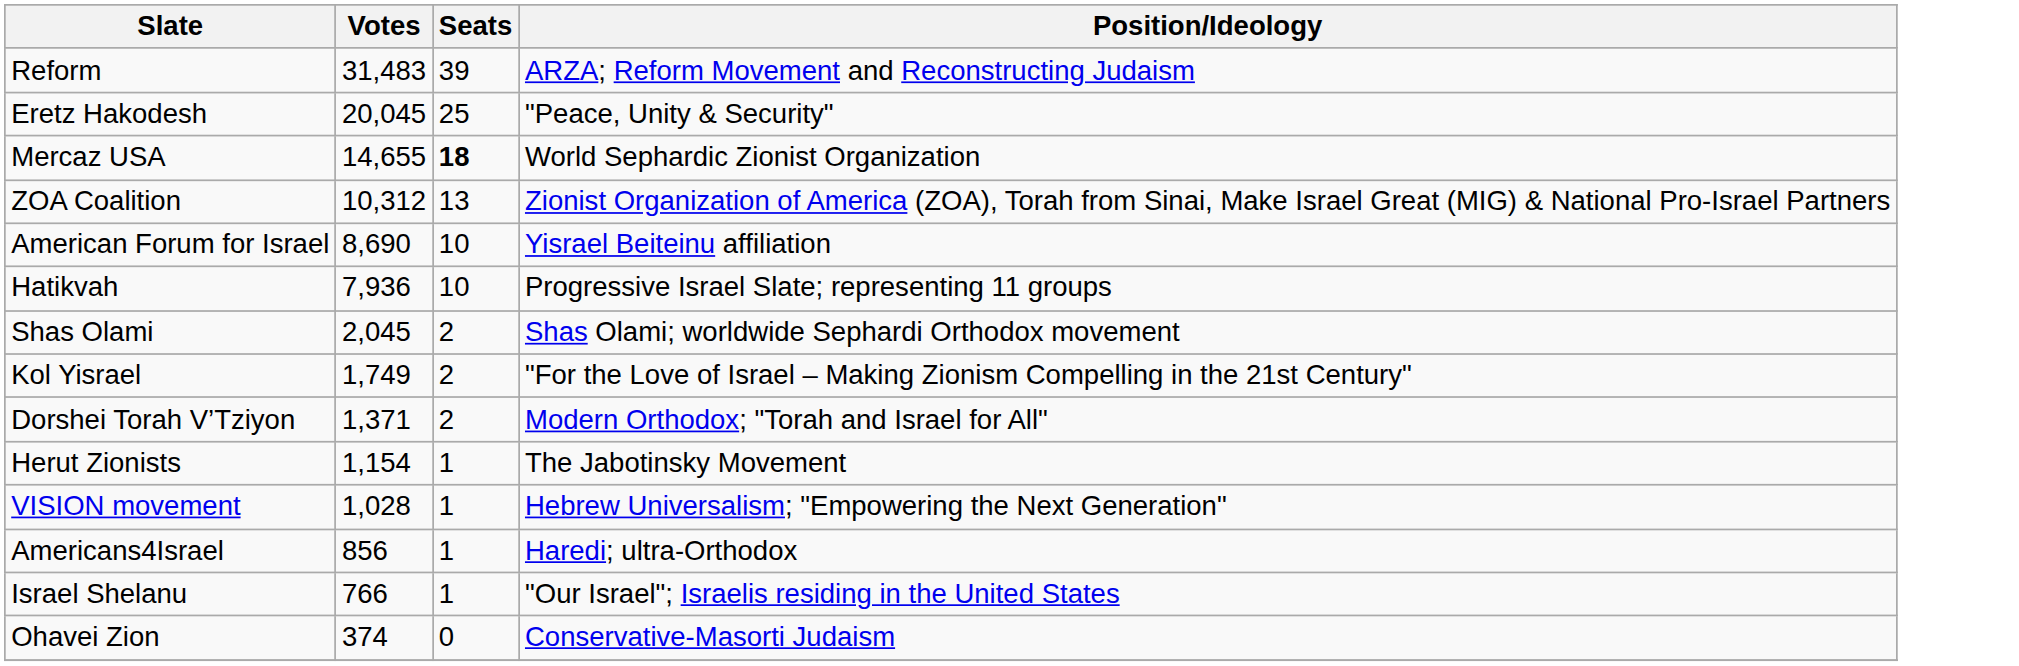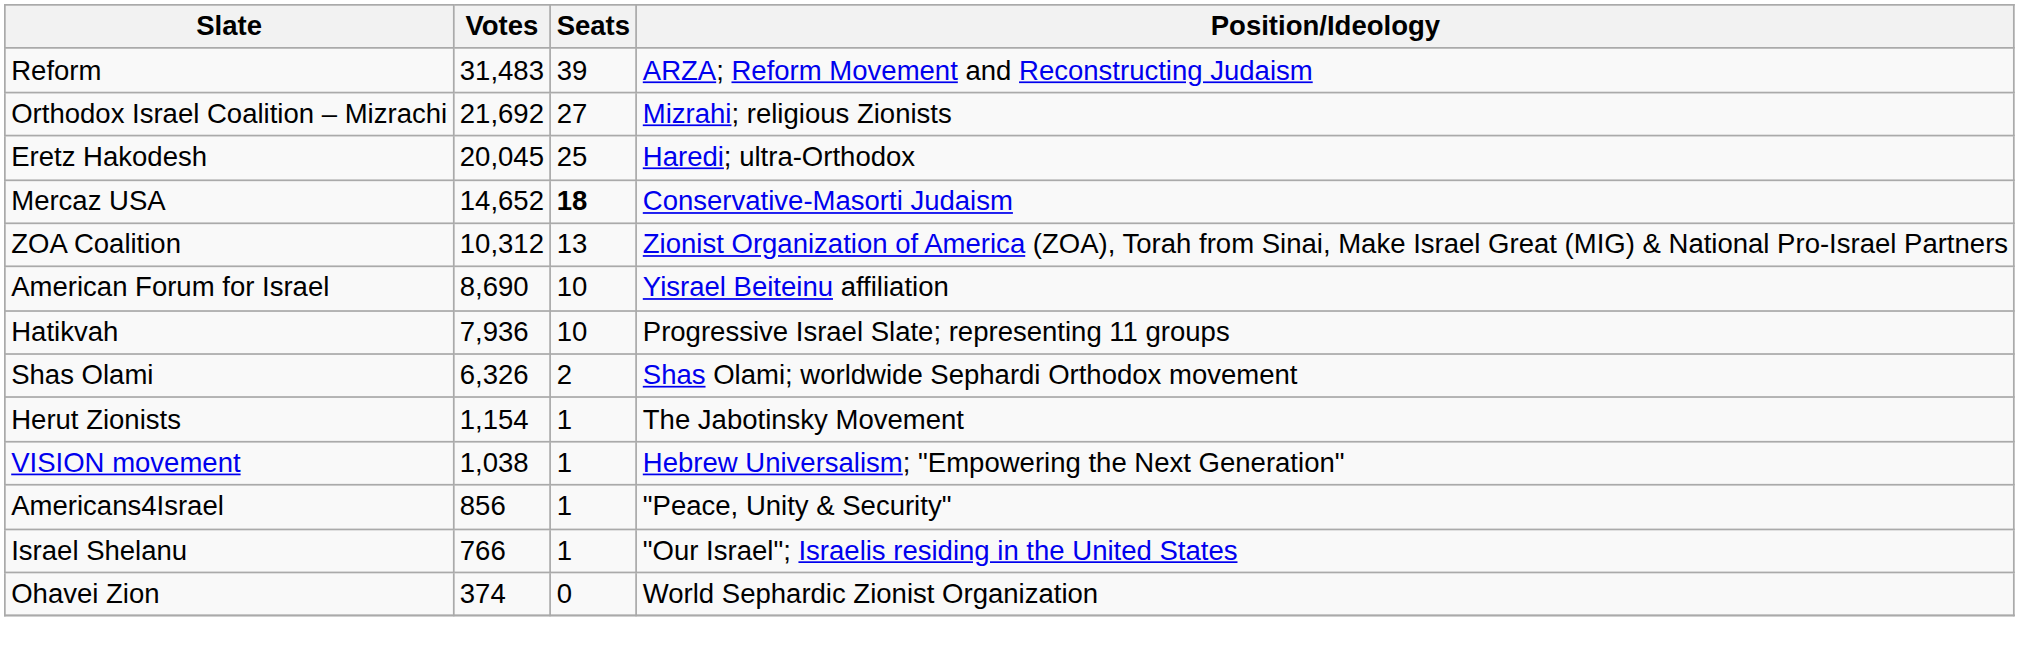+ row: Orthodox Israel Coalition – Mizrachi | 21,692 | 27 | Mizrahi; religious Zionists
Eretz Hakodesh | Position/Ideology: "Peace, Unity & Security" -> Haredi; ultra-Orthodox
Mercaz USA | Votes: 14,655 -> 14,652
Mercaz USA | Position/Ideology: World Sephardic Zionist Organization -> Conservative-Masorti Judaism
Shas Olami | Votes: 2,045 -> 6,326
- row: Kol Yisrael | 1,749 | 2 | "For the Love of Israel – Making Zionism Compelling in the 21st Century"
- row: Dorshei Torah V’Tziyon | 1,371 | 2 | Modern Orthodox; "Torah and Israel for All"
VISION movement | Votes: 1,028 -> 1,038
Americans4Israel | Position/Ideology: Haredi; ultra-Orthodox -> "Peace, Unity & Security"
Ohavei Zion | Position/Ideology: Conservative-Masorti Judaism -> World Sephardic Zionist Organization
